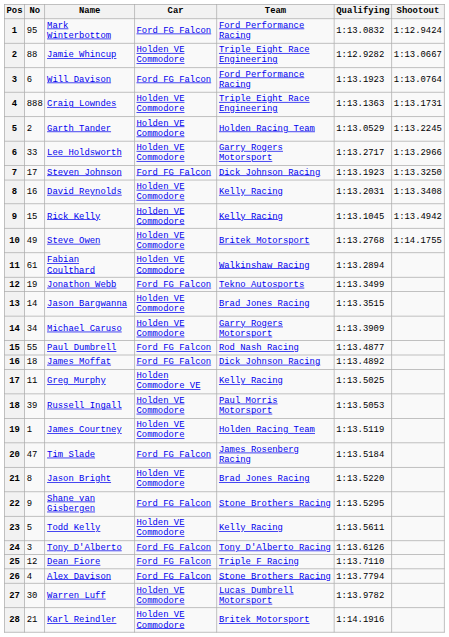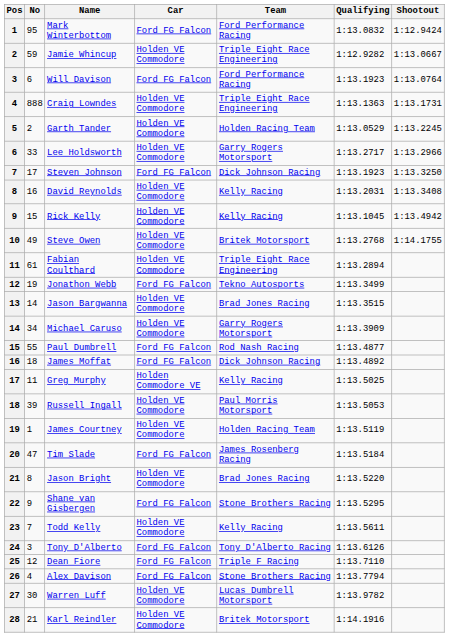Jamie Whincup | No: 88 -> 59
Fabian Coulthard | Team: Walkinshaw Racing -> Triple Eight Race Engineering
Todd Kelly | No: 5 -> 7
